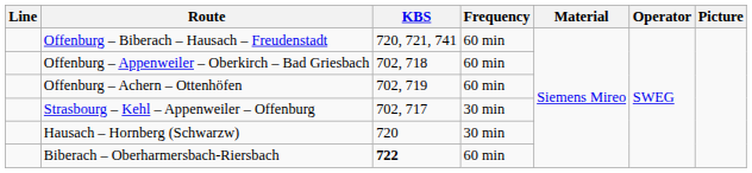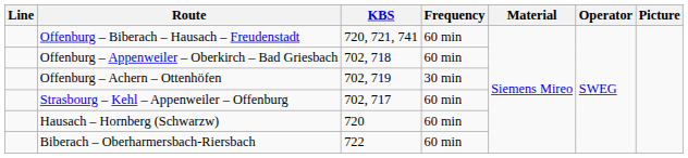Offenburg – Achern – Ottenhöfen | Frequency: 60 min -> 30 min
Strasbourg – Kehl – Appenweiler – Offenburg | Frequency: 30 min -> 60 min
Hausach – Hornberg (Schwarzw) | Frequency: 30 min -> 60 min
Biberach – Oberharmersbach-Riersbach | KBS: bold -> normal
